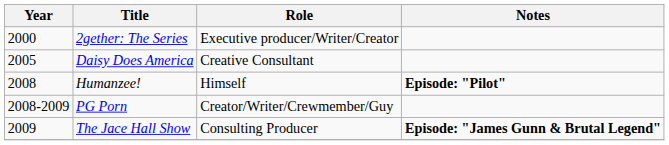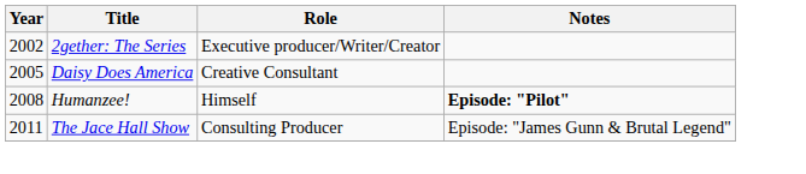2gether: The Series | Year: 2000 -> 2002
- row: 2008-2009 | PG Porn | Creator/Writer/Crewmember/Guy
The Jace Hall Show | Year: 2009 -> 2011
The Jace Hall Show | Notes: bold -> normal
